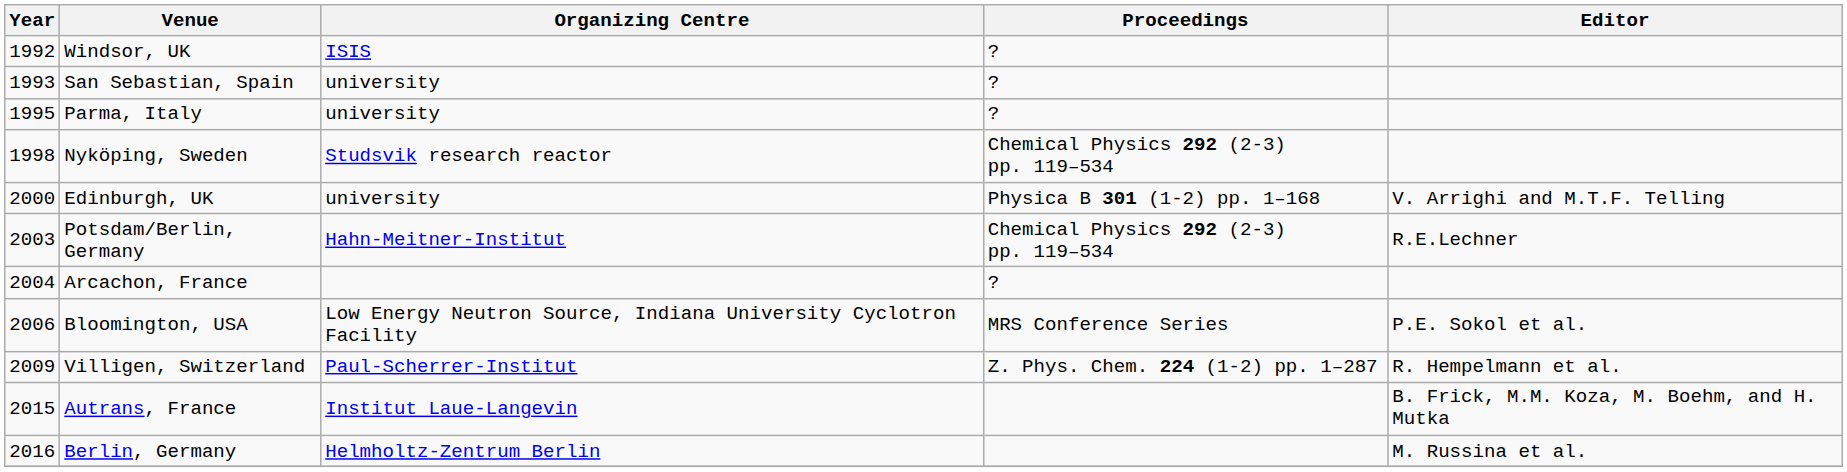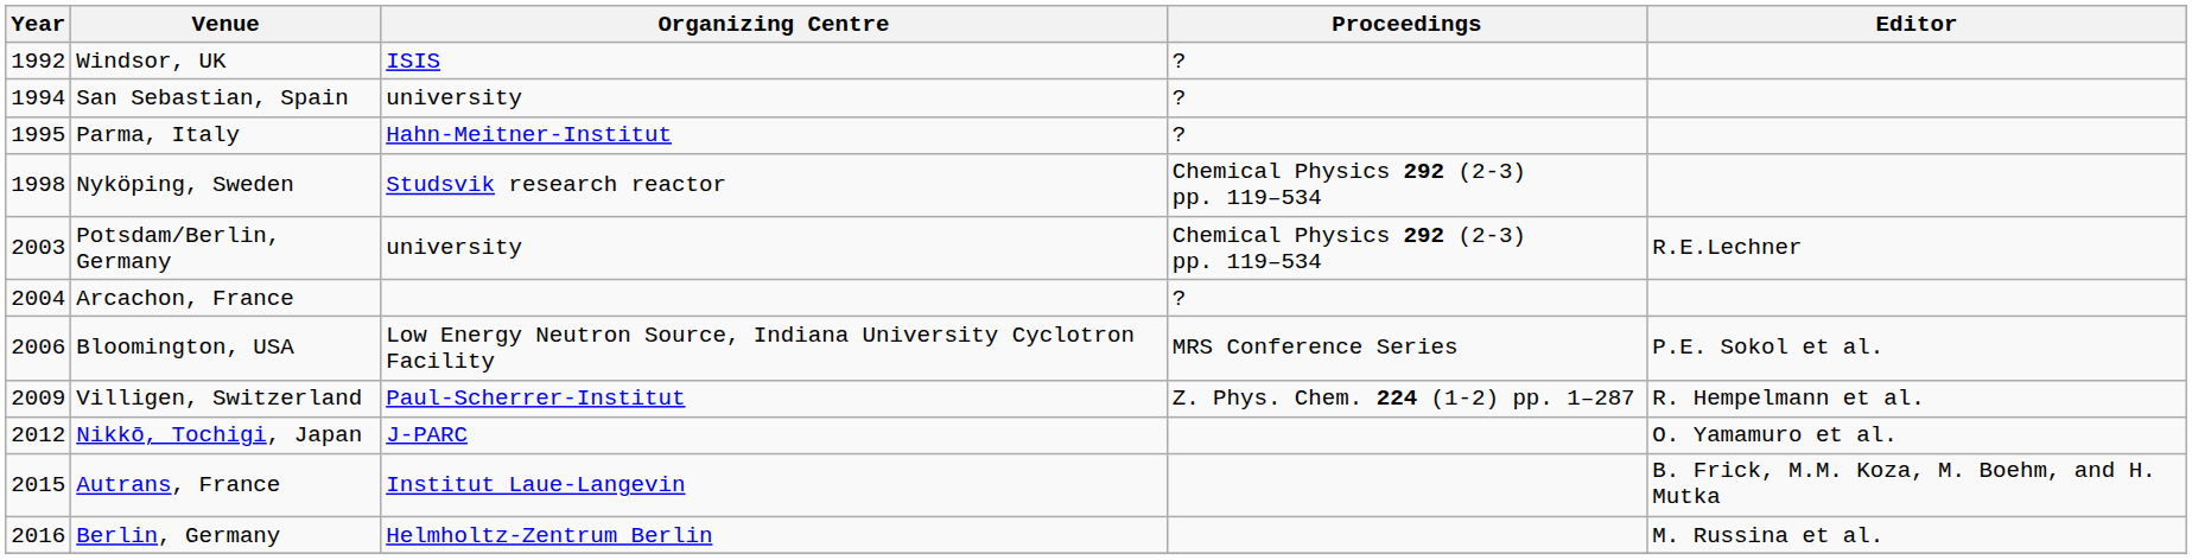San Sebastian, Spain | Year: 1993 -> 1994
Parma, Italy | Organizing Centre: university -> Hahn-Meitner-Institut
- row: 2000 | Edinburgh, UK | university | Physica B 301 (1-2) pp. 1–168 | V. Arrighi and M.T.F. Telling
Potsdam/Berlin, Germany | Organizing Centre: Hahn-Meitner-Institut -> university
+ row: 2012 | Nikkō, Tochigi, Japan | J-PARC | O. Yamamuro et al.
